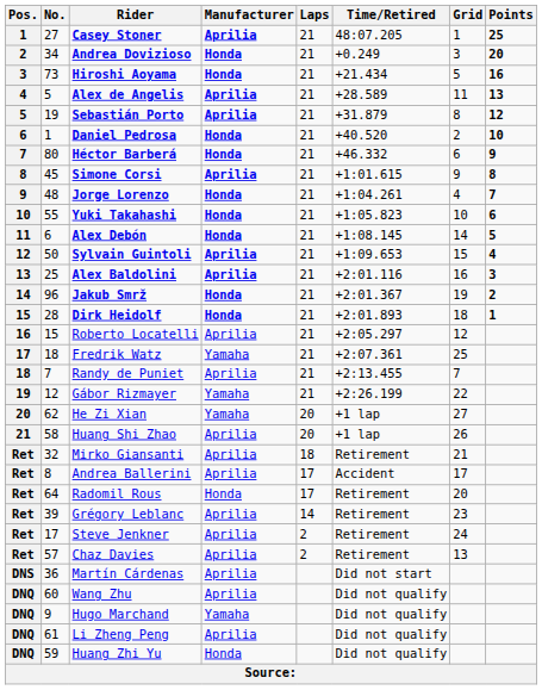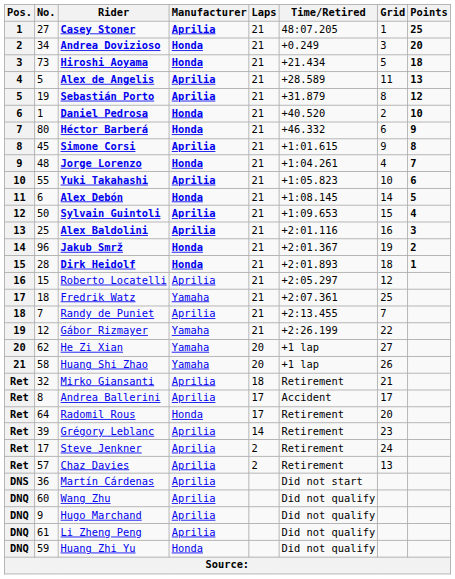Hiroshi Aoyama | Points: 16 -> 18
Yuki Takahashi | Manufacturer: Honda -> Aprilia
Huang Shi Zhao | Manufacturer: Aprilia -> Yamaha
Hugo Marchand | Manufacturer: Yamaha -> Aprilia
